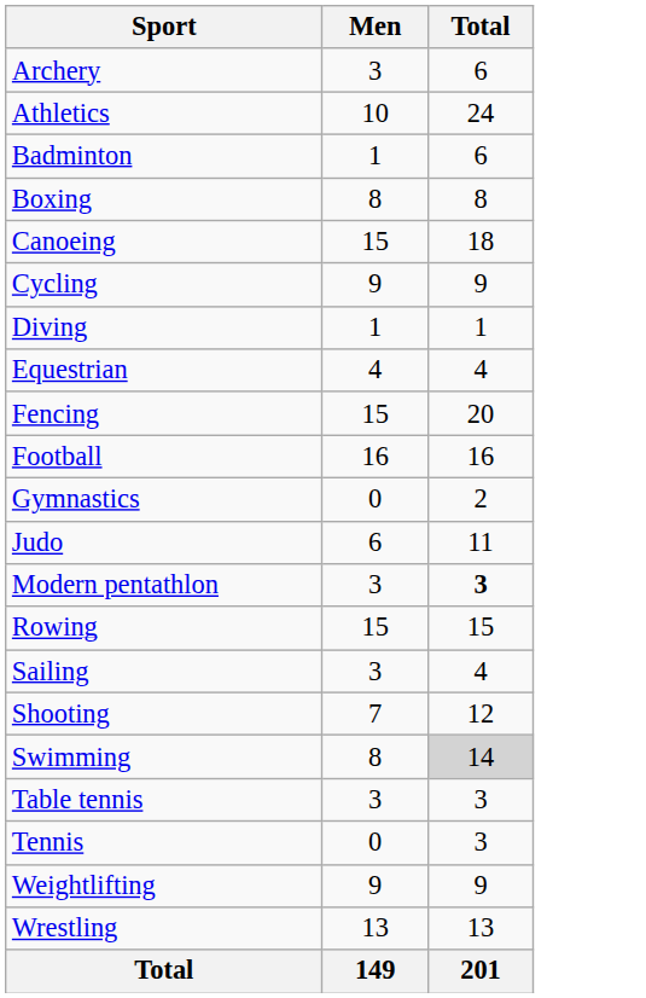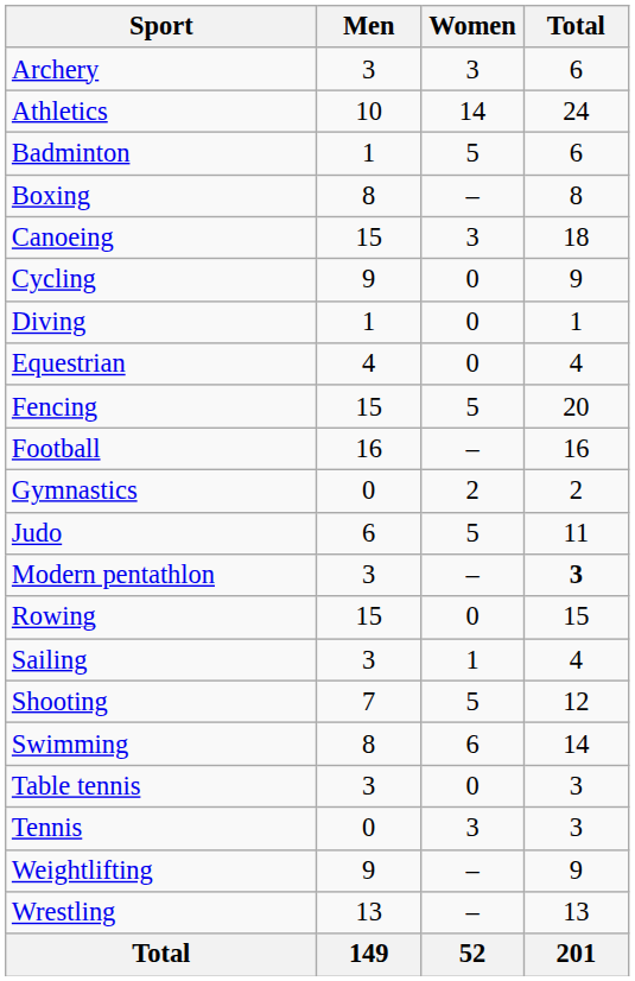+ column: Women | 3 | 14 | 5 | – | 3 | 0 | 0 | 0 | 5 | – | 2 | 5 | – | 0 | 1 | 5 | 6 | 0 | 3 | – | – | 52
Swimming | Total: lightgrey background -> no background
